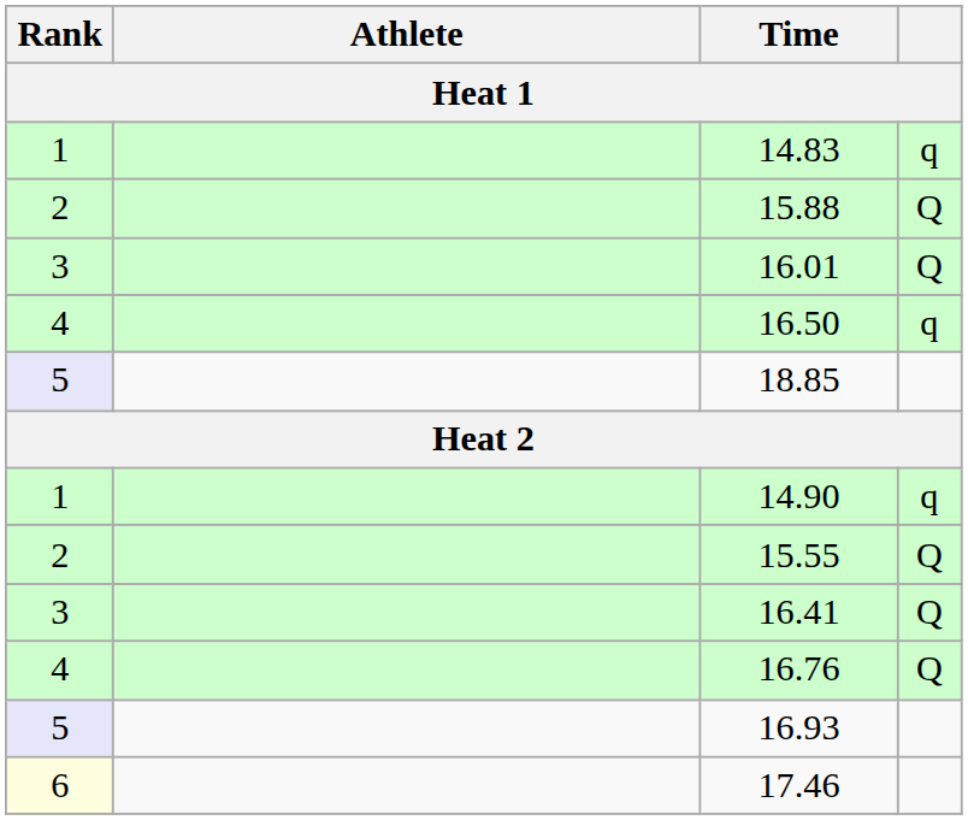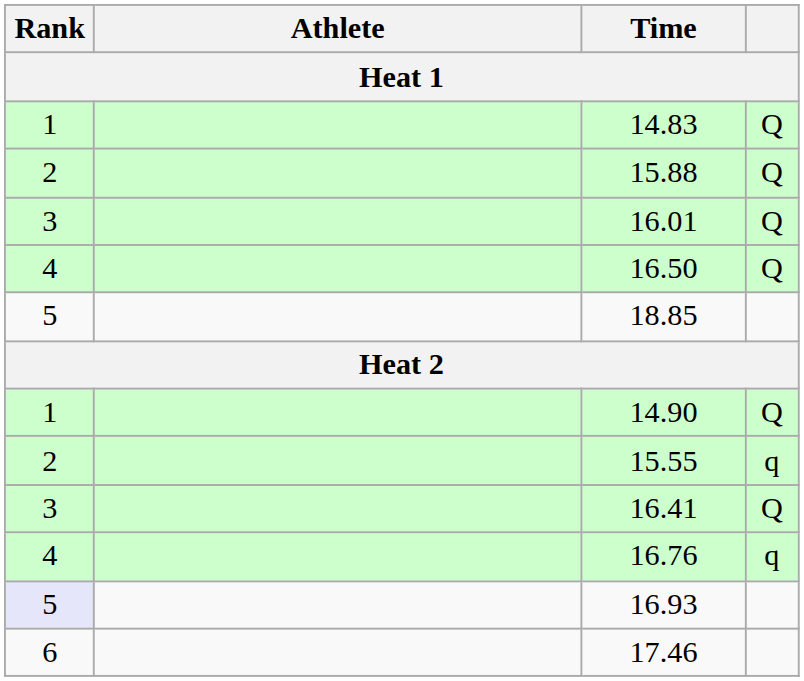14.83 | column 4: q -> Q
16.50 | column 4: q -> Q
18.85 | Rank: lavender background -> no background
14.90 | column 4: q -> Q
15.55 | column 4: Q -> q
16.76 | column 4: Q -> q
17.46 | Rank: lightyellow background -> no background
